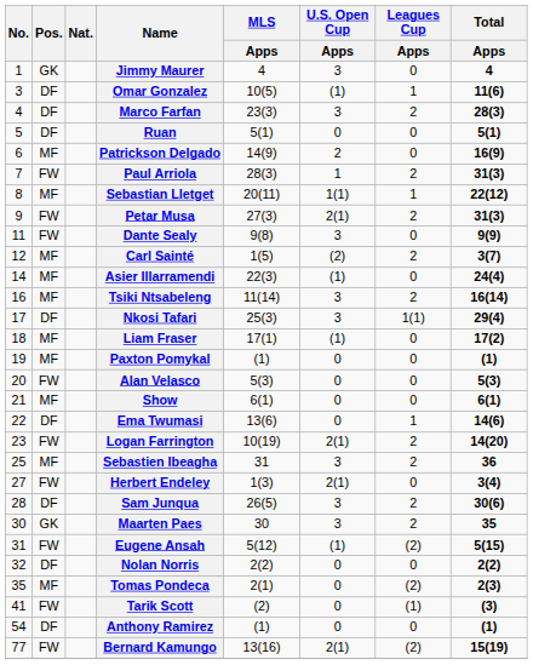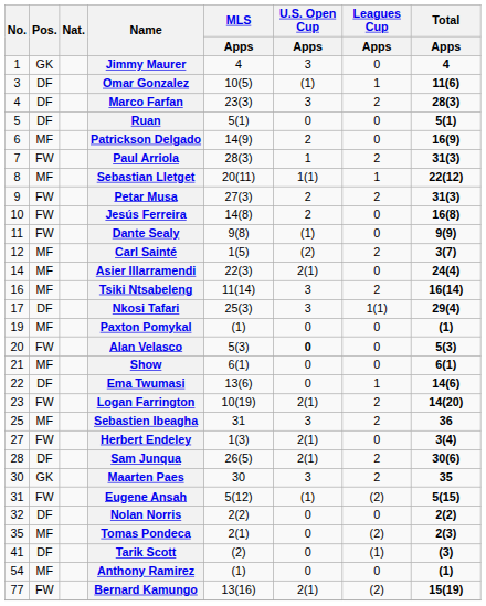Petar Musa | U.S. Open Cup / Apps: 2(1) -> 2
+ row: 10 | FW | Jesús Ferreira | 14(8) | 2 | 0 | 16(8)
Dante Sealy | U.S. Open Cup / Apps: 3 -> (1)
Asier Illarramendi | U.S. Open Cup / Apps: (1) -> 2(1)
- row: 18 | MF | Liam Fraser | 17(1) | (1) | 0 | 17(2)
Alan Velasco | U.S. Open Cup / Apps: normal -> bold
Sam Junqua | U.S. Open Cup / Apps: 3 -> 2(1)
Tarik Scott | Pos.: FW -> DF
Anthony Ramirez | Pos.: DF -> MF
